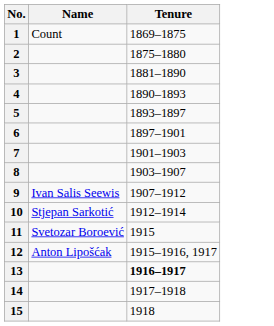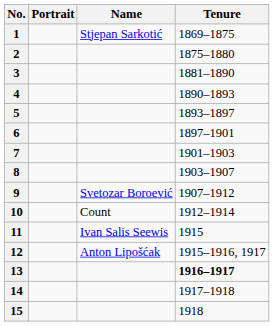+ column: Portrait
1 | Name: Count -> Stjepan Sarkotić
9 | Name: Ivan Salis Seewis -> Svetozar Boroević
10 | Name: Stjepan Sarkotić -> Count
11 | Name: Svetozar Boroević -> Ivan Salis Seewis
